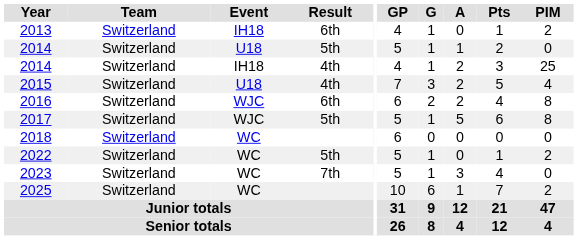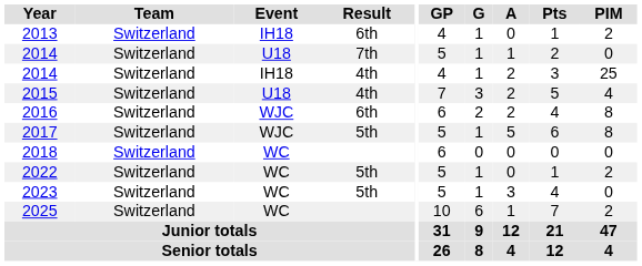2014 / U18 | Result: 5th -> 7th
2023 | Result: 7th -> 5th
